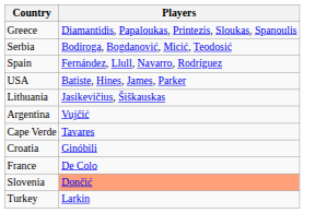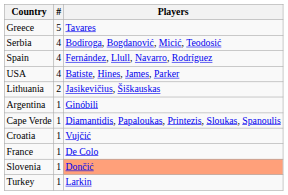+ column: # | 5 | 4 | 4 | 4 | 2 | 1 | 1 | 1 | 1 | 1 | 1
Greece | Players: Diamantidis, Papaloukas, Printezis, Sloukas, Spanoulis -> Tavares
Argentina | Players: Vujčić -> Ginóbili
Cape Verde | Players: Tavares -> Diamantidis, Papaloukas, Printezis, Sloukas, Spanoulis
Croatia | Players: Ginóbili -> Vujčić
